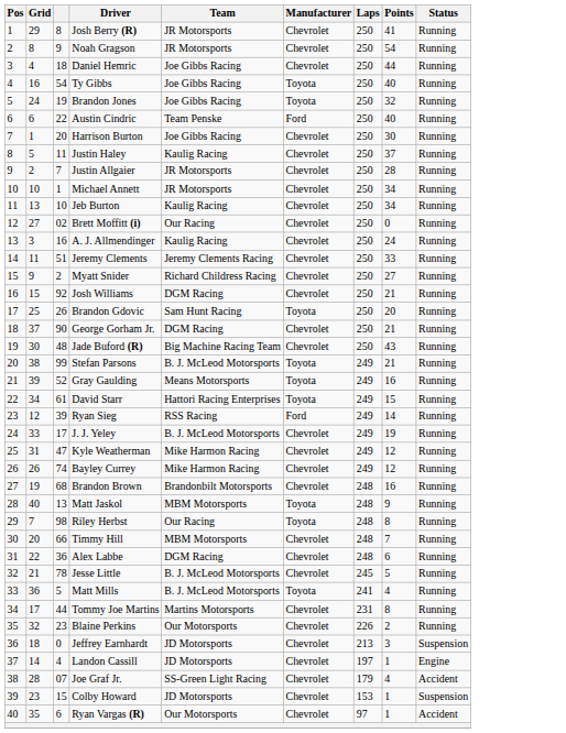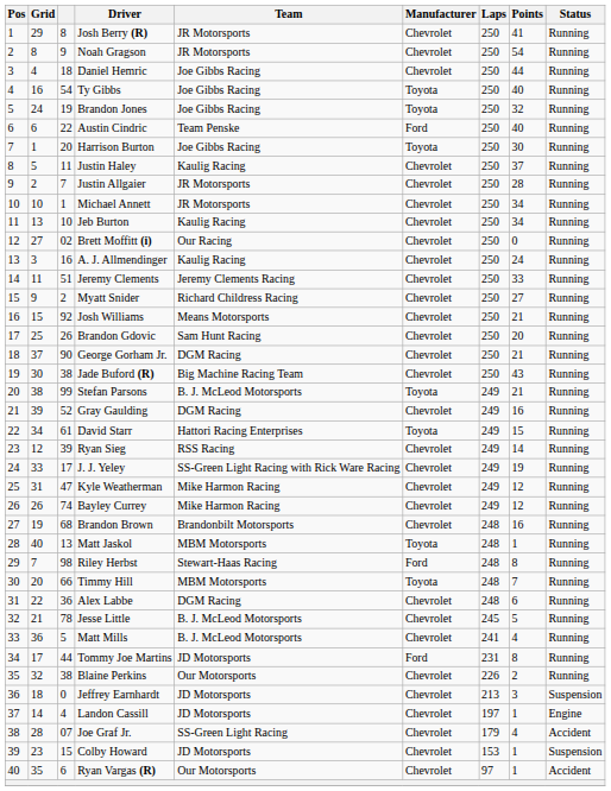Harrison Burton | Manufacturer: Chevrolet -> Toyota
Josh Williams | Team: DGM Racing -> Means Motorsports
Brandon Gdovic | Manufacturer: Toyota -> Chevrolet
Jade Buford (R) | column 3: 48 -> 38
Gray Gaulding | Team: Means Motorsports -> DGM Racing
Gray Gaulding | Manufacturer: Toyota -> Chevrolet
Ryan Sieg | Manufacturer: Ford -> Chevrolet
J. J. Yeley | Team: B. J. McLeod Motorsports -> SS-Green Light Racing with Rick Ware Racing
Matt Jaskol | Points: 9 -> 1
Riley Herbst | Team: Our Racing -> Stewart-Haas Racing
Riley Herbst | Manufacturer: Toyota -> Ford
Timmy Hill | Manufacturer: Chevrolet -> Toyota
Matt Mills | Manufacturer: Toyota -> Chevrolet
Tommy Joe Martins | Team: Martins Motorsports -> JD Motorsports
Tommy Joe Martins | Manufacturer: Chevrolet -> Ford
Blaine Perkins | column 3: 23 -> 38
